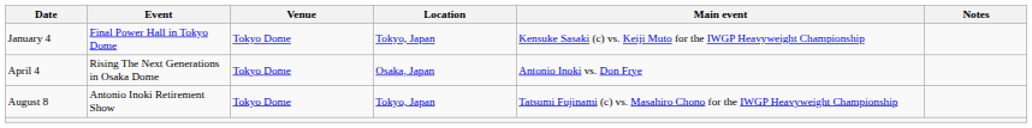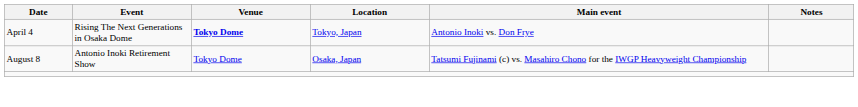- row: January 4 | Final Power Hall in Tokyo Dome | Tokyo Dome | Tokyo, Japan | Kensuke Sasaki (c) vs. Keiji Muto for the IWGP Heavyweight Championship
April 4 | Venue: normal -> bold
April 4 | Location: Osaka, Japan -> Tokyo, Japan
August 8 | Location: Tokyo, Japan -> Osaka, Japan
